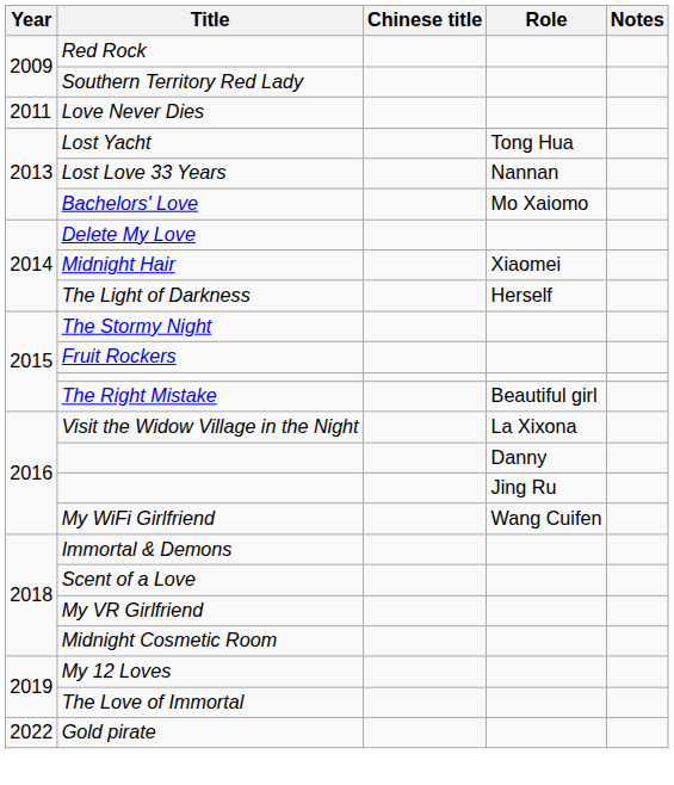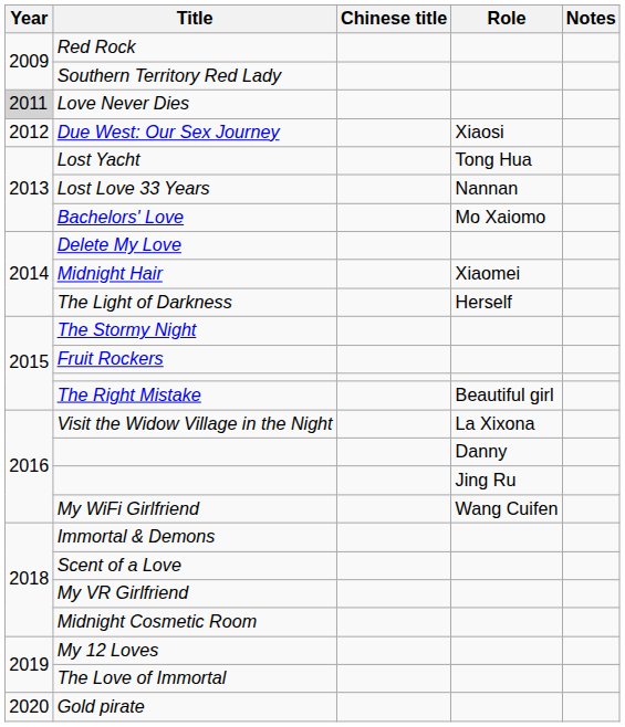Love Never Dies | Year: no background -> lightgrey background
+ row: 2012 | Due West: Our Sex Journey | Xiaosi
Gold pirate | Year: 2022 -> 2020
